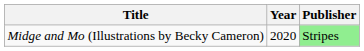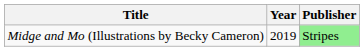Midge and Mo (Illustrations by Becky Cameron) | Year: 2020 -> 2019
